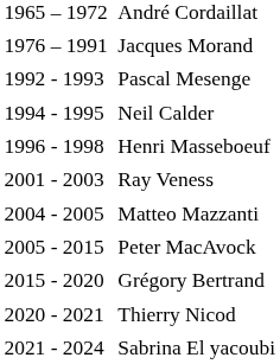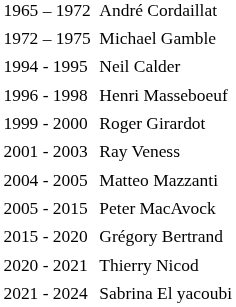+ row: 1972 – 1975 | Michael Gamble
- row: 1976 – 1991 | Jacques Morand
- row: 1992 - 1993 | Pascal Mesenge
+ row: 1999 - 2000 | Roger Girardot
